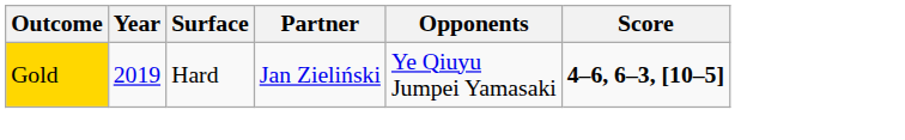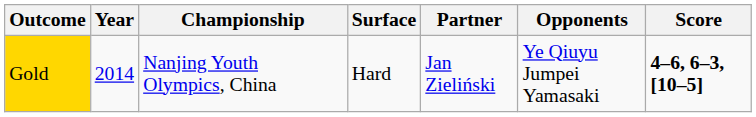+ column: Championship | Nanjing Youth Olympics, China
Gold | Year: 2019 -> 2014
